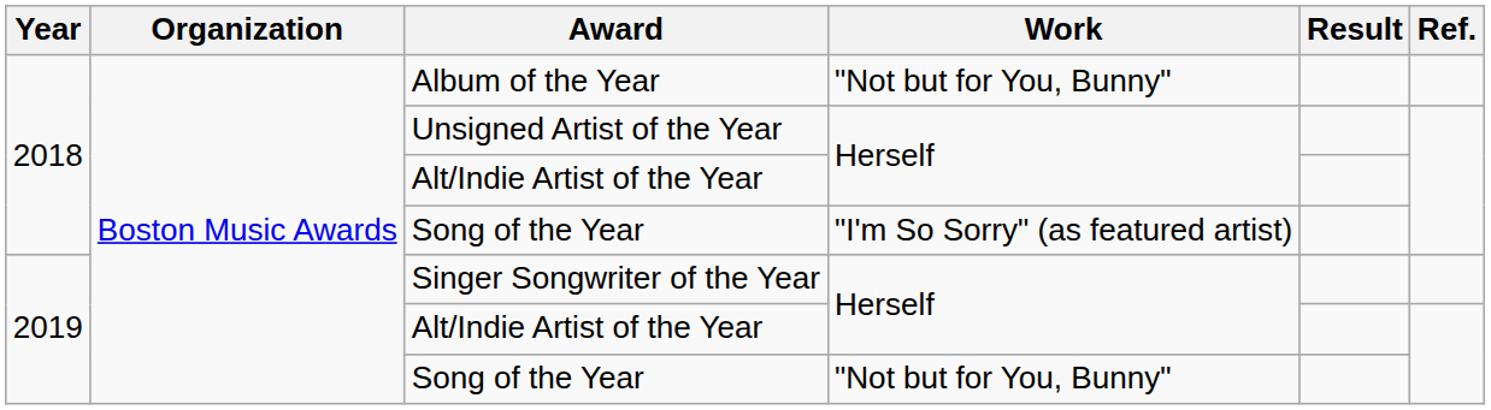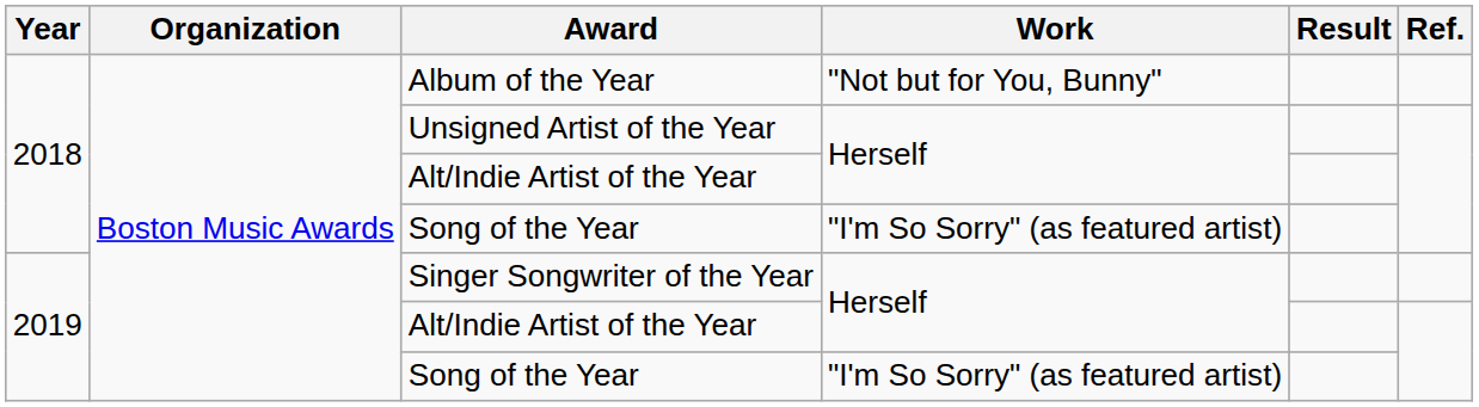2019 / Song of the Year | Work: "Not but for You, Bunny" -> "I'm So Sorry" (as featured artist)
